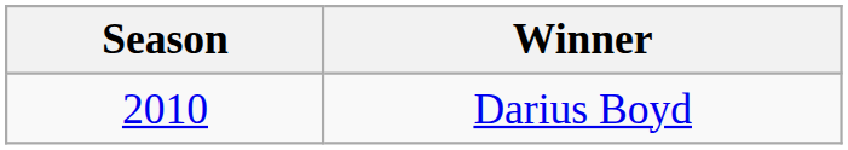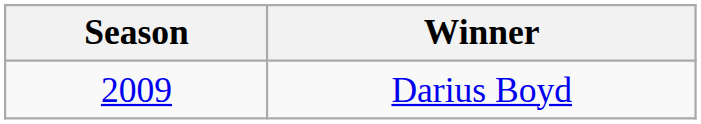Darius Boyd | Season: 2010 -> 2009
